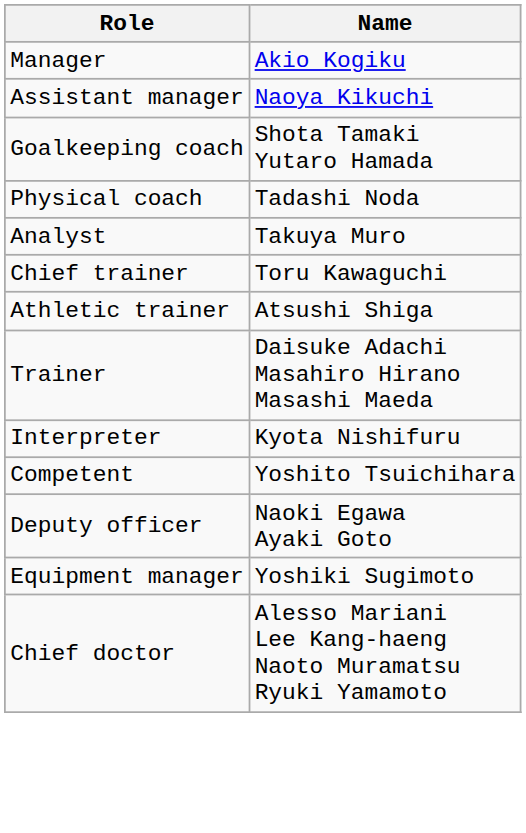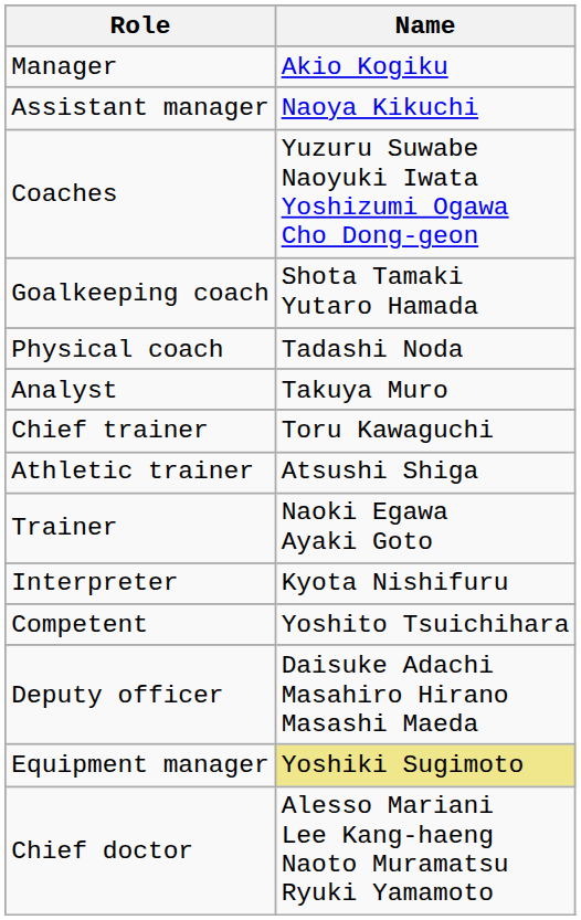+ row: Coaches | Yuzuru Suwabe Naoyuki Iwata Yoshizumi Ogawa Cho Dong-geon
Trainer | Name: Daisuke Adachi Masahiro Hirano Masashi Maeda -> Naoki Egawa Ayaki Goto
Deputy officer | Name: Naoki Egawa Ayaki Goto -> Daisuke Adachi Masahiro Hirano Masashi Maeda
Equipment manager | Name: no background -> khaki background
